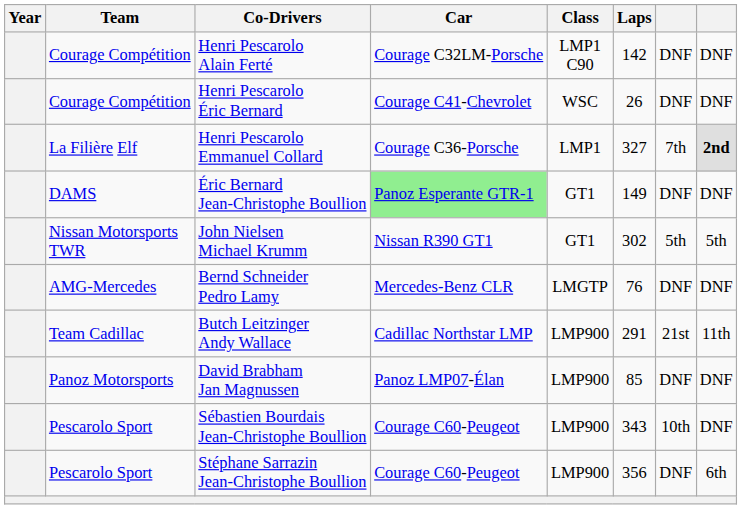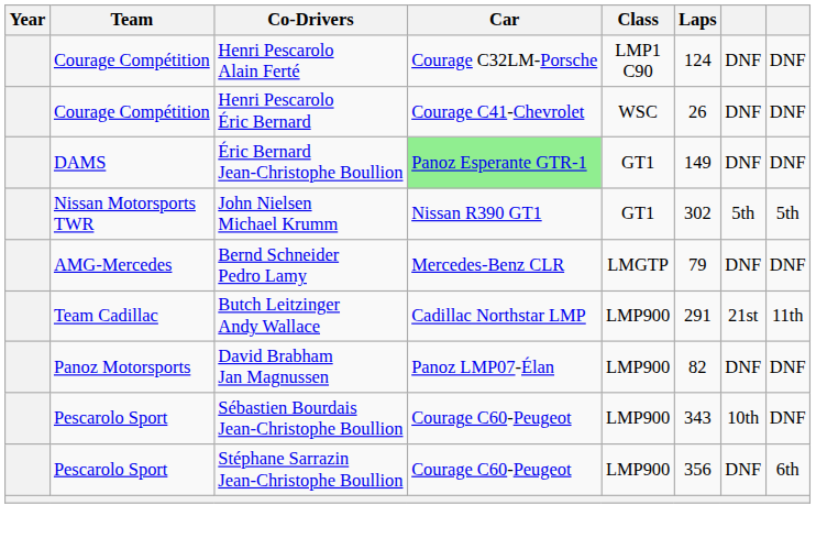Henri Pescarolo Alain Ferté | Laps: 142 -> 124
- row: La Filière Elf | Henri Pescarolo Emmanuel Collard | Courage C36-Porsche | LMP1 | 327 | 7th | 2nd
Bernd Schneider Pedro Lamy | Laps: 76 -> 79
David Brabham Jan Magnussen | Laps: 85 -> 82
